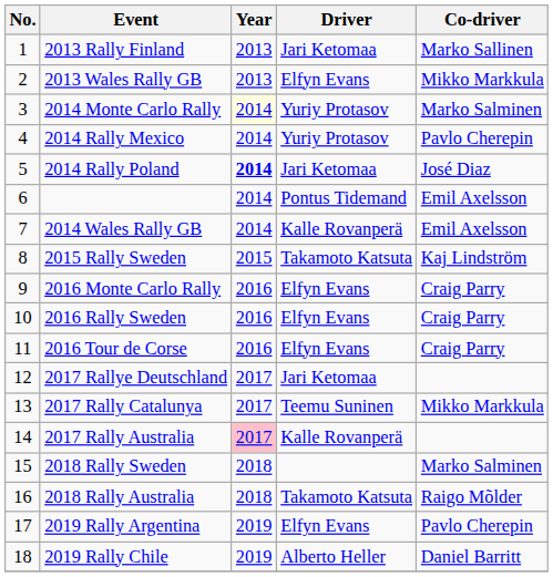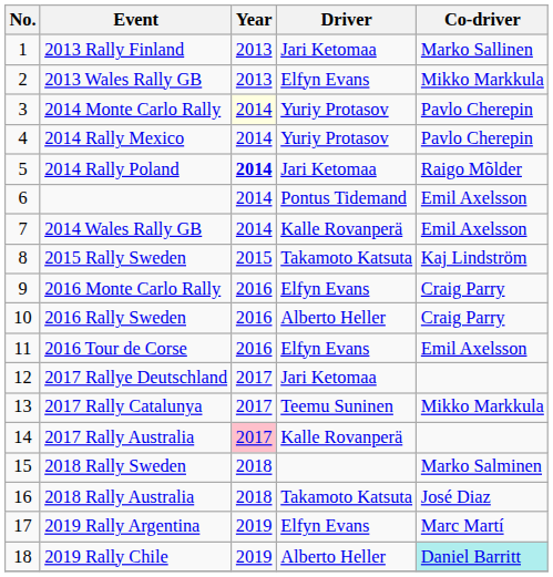2014 Monte Carlo Rally | Co-driver: Marko Salminen -> Pavlo Cherepin
2014 Rally Poland | Co-driver: José Diaz -> Raigo Mõlder
2016 Rally Sweden | Driver: Elfyn Evans -> Alberto Heller
2016 Tour de Corse | Co-driver: Craig Parry -> Emil Axelsson
2018 Rally Australia | Co-driver: Raigo Mõlder -> José Diaz
2019 Rally Argentina | Co-driver: Pavlo Cherepin -> Marc Martí
2019 Rally Chile | Co-driver: no background -> paleturquoise background
